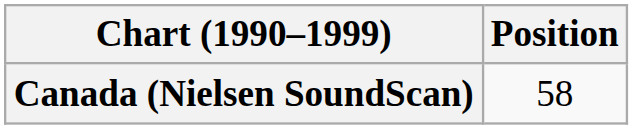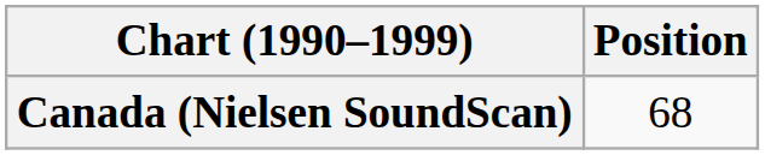Canada (Nielsen SoundScan) | Position: 58 -> 68
